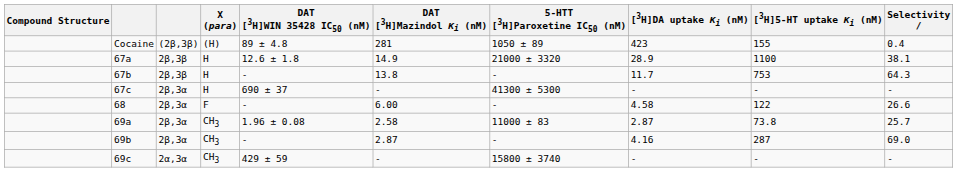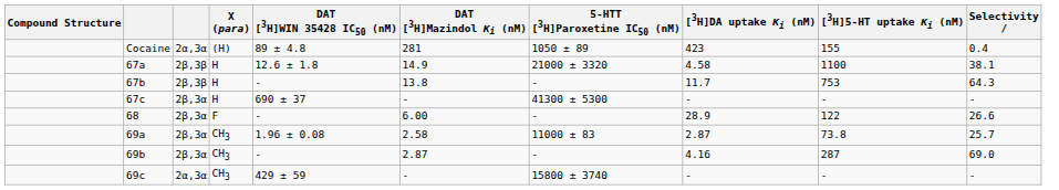Cocaine | column 3: (2β,3β) -> 2α,3α
67a | [3H]DA uptake Ki (nM): 28.9 -> 4.58
68 | [3H]DA uptake Ki (nM): 4.58 -> 28.9
